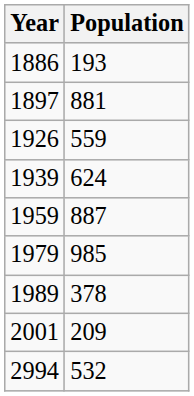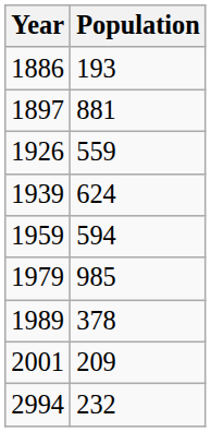1959 | Population: 887 -> 594
2994 | Population: 532 -> 232
